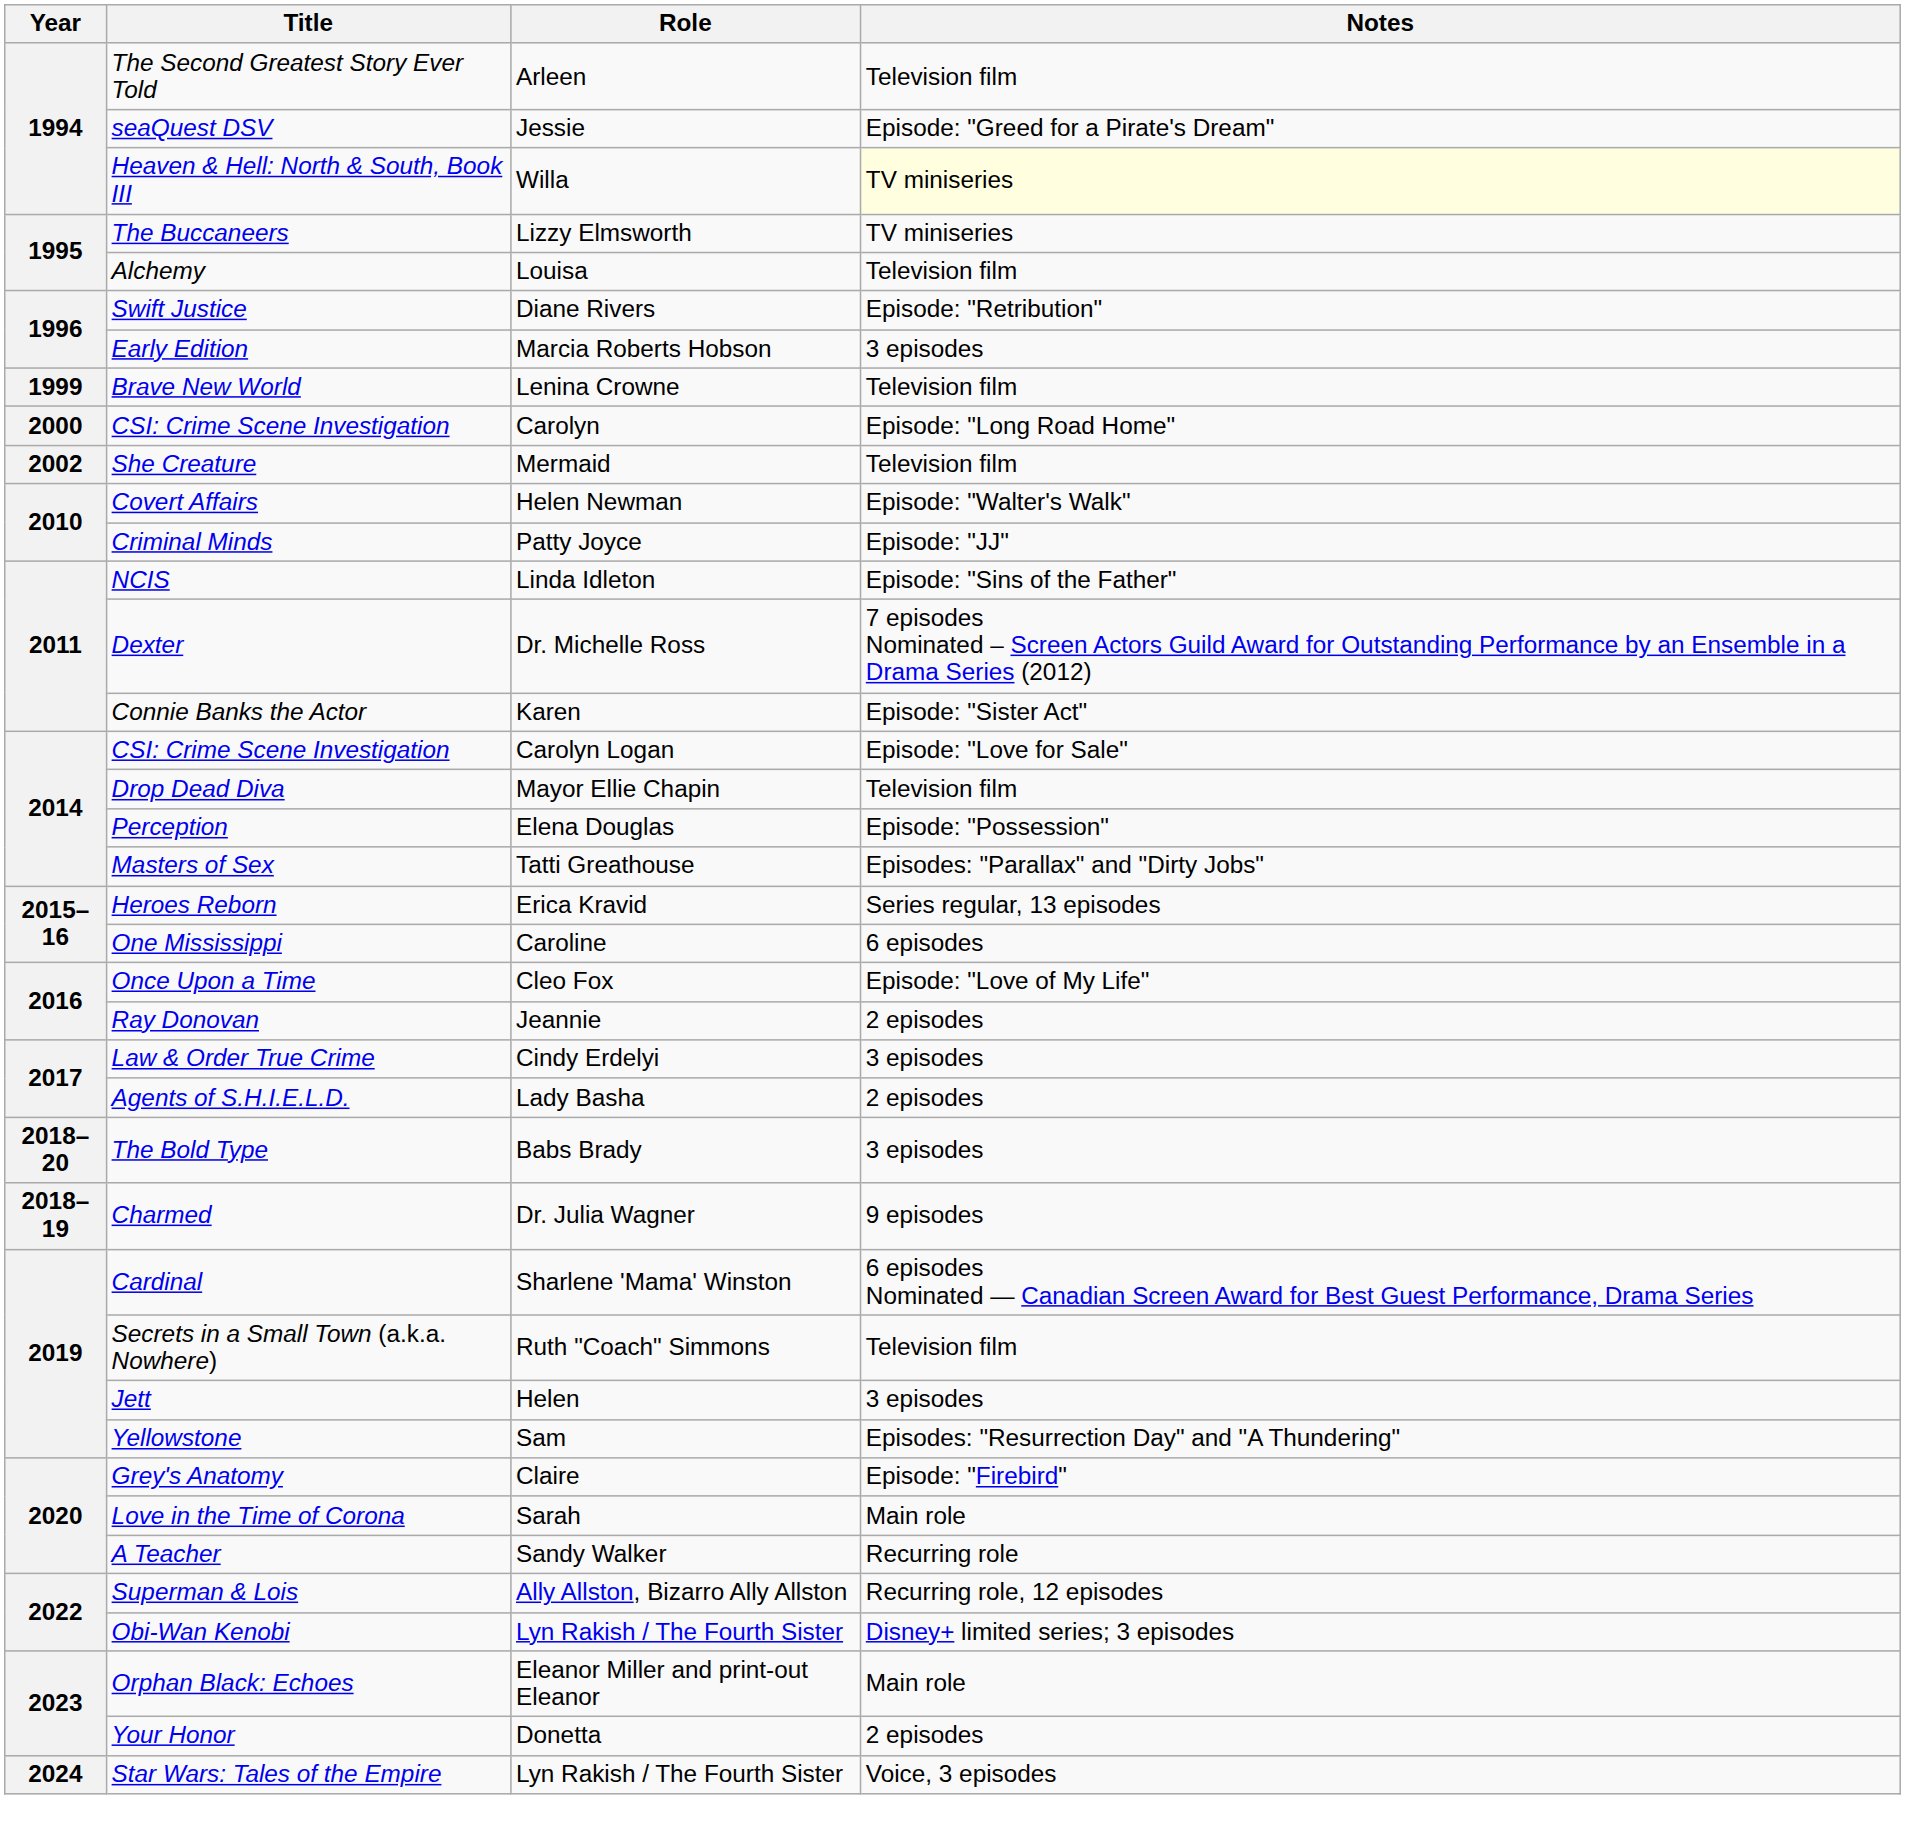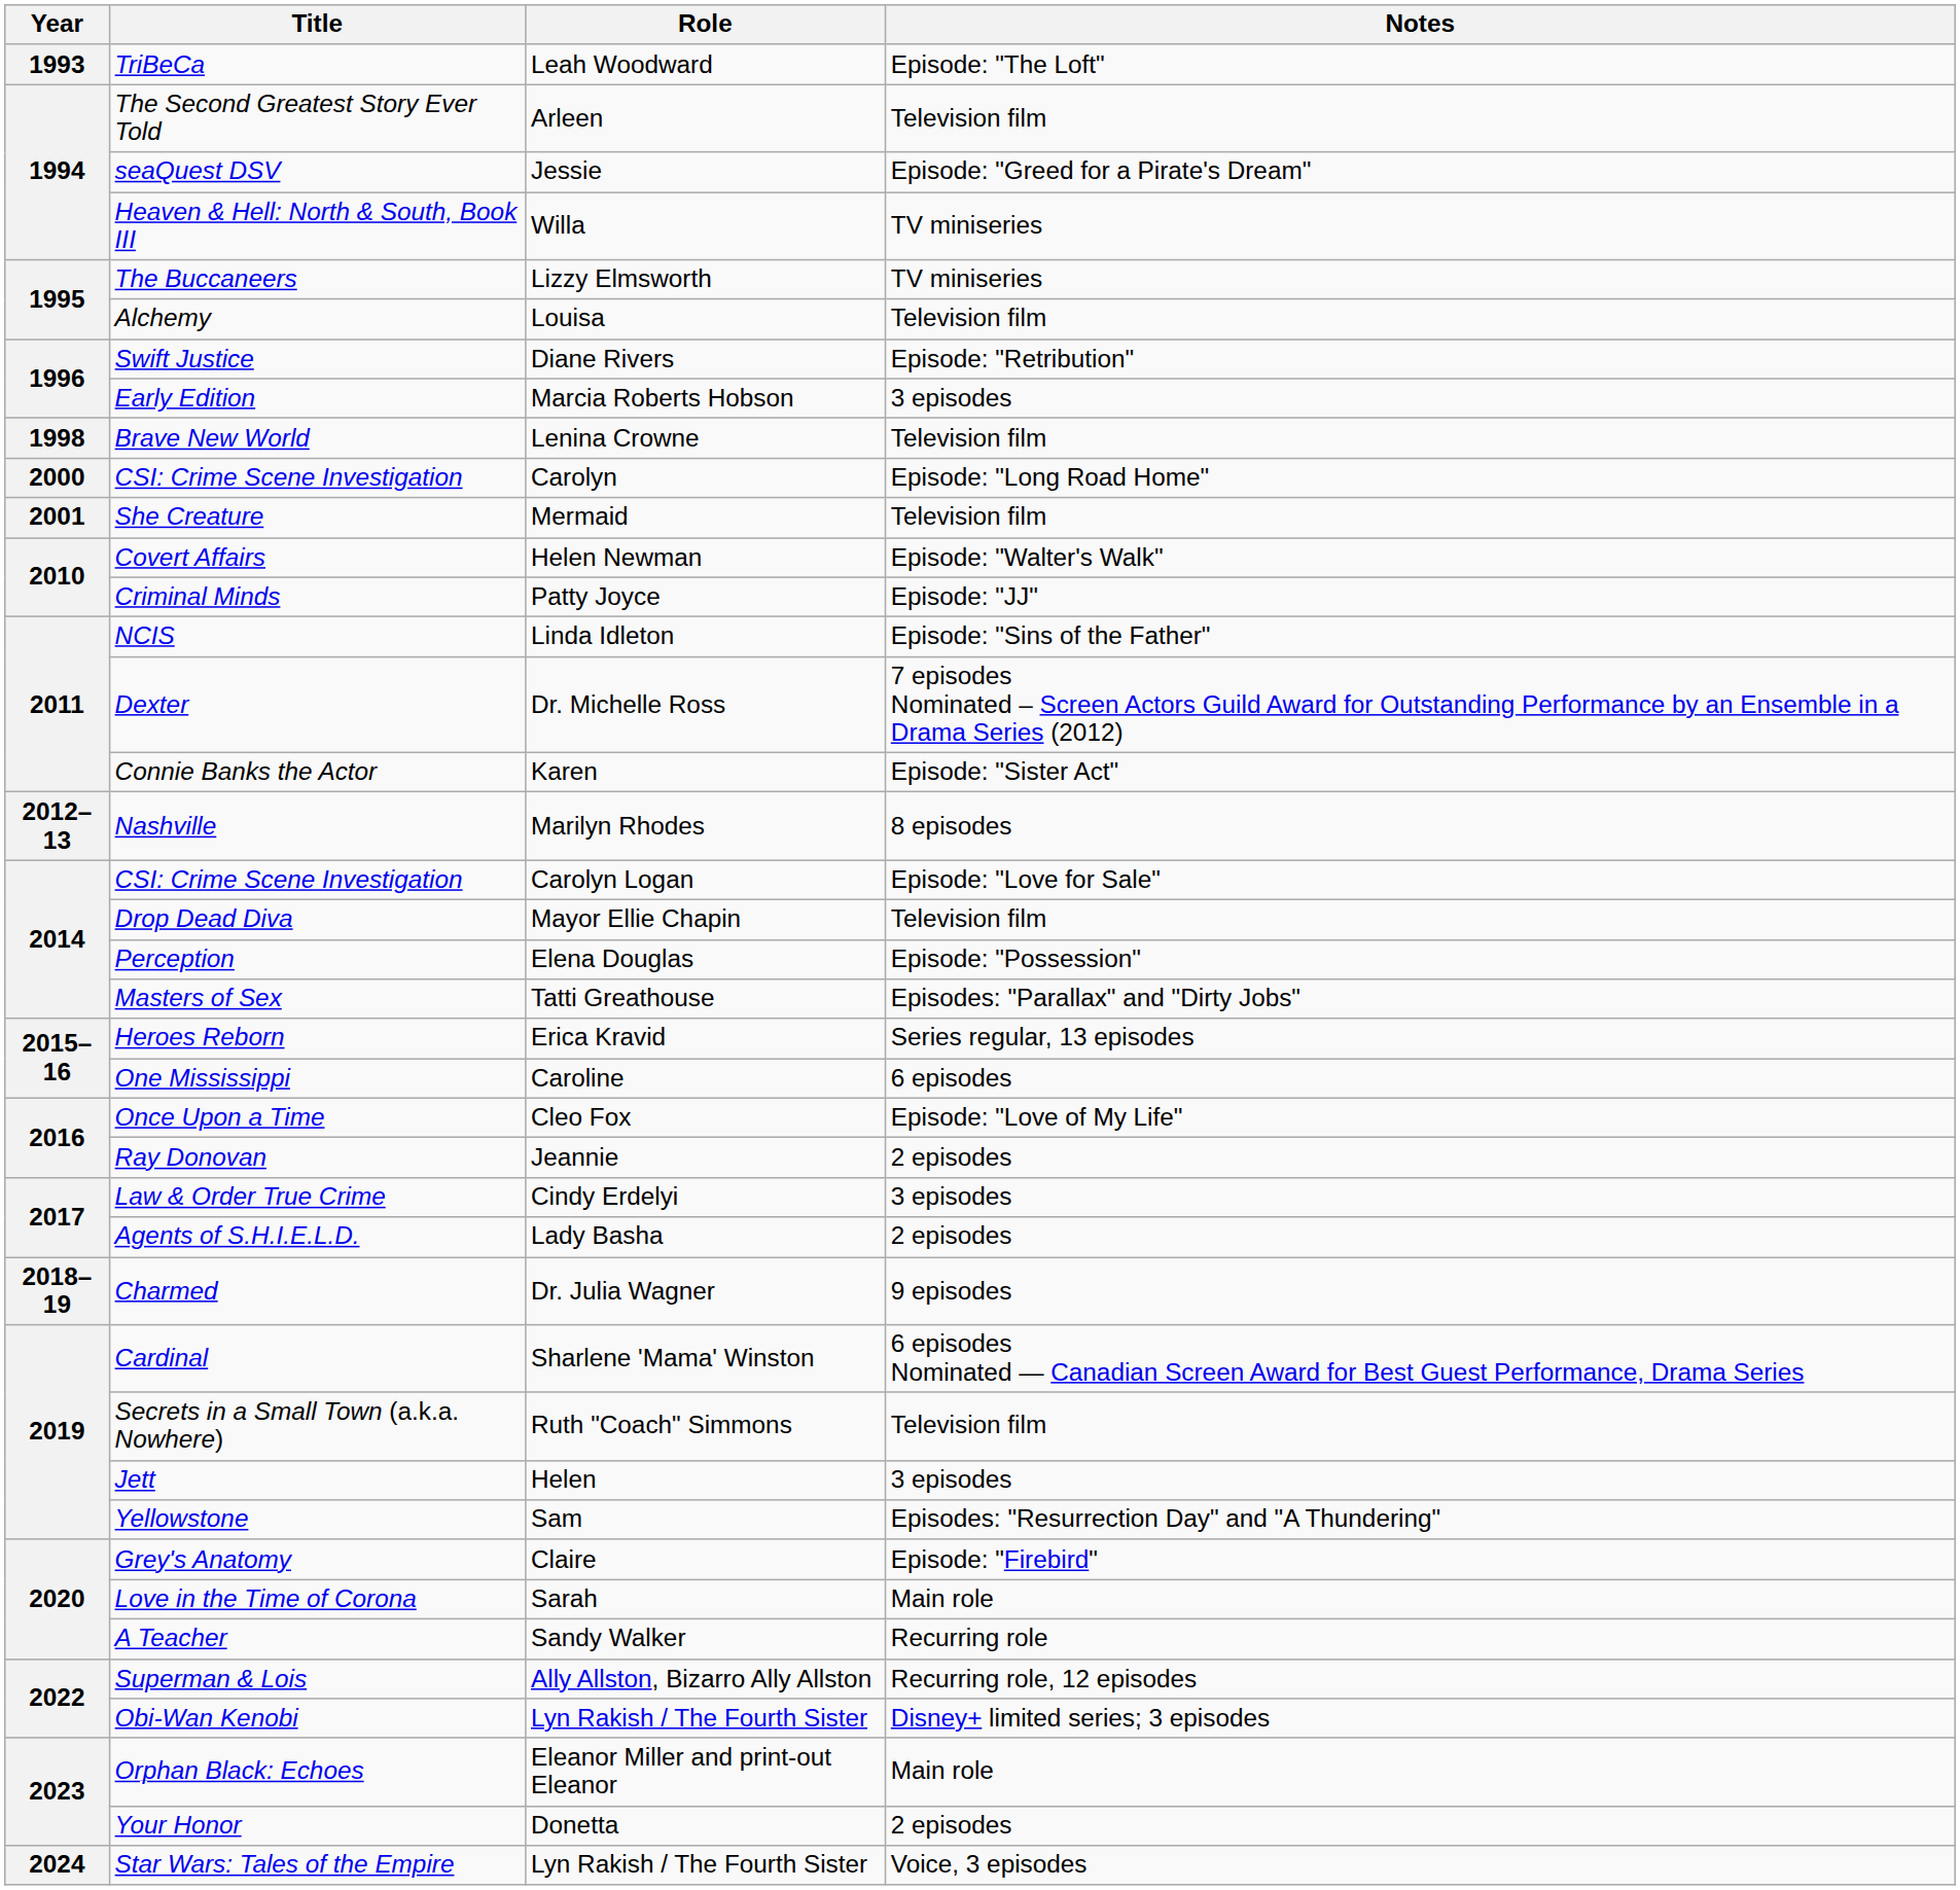+ row: 1993 | TriBeCa | Leah Woodward | Episode: "The Loft"
Heaven & Hell: North & South, Book III | Notes: lightyellow background -> no background
Brave New World | Year: 1999 -> 1998
She Creature | Year: 2002 -> 2001
+ row: 2012–13 | Nashville | Marilyn Rhodes | 8 episodes
- row: 2018–20 | The Bold Type | Babs Brady | 3 episodes
